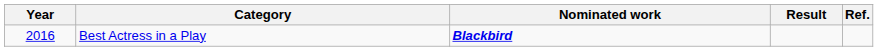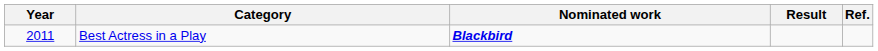Best Actress in a Play | Year: 2016 -> 2011
